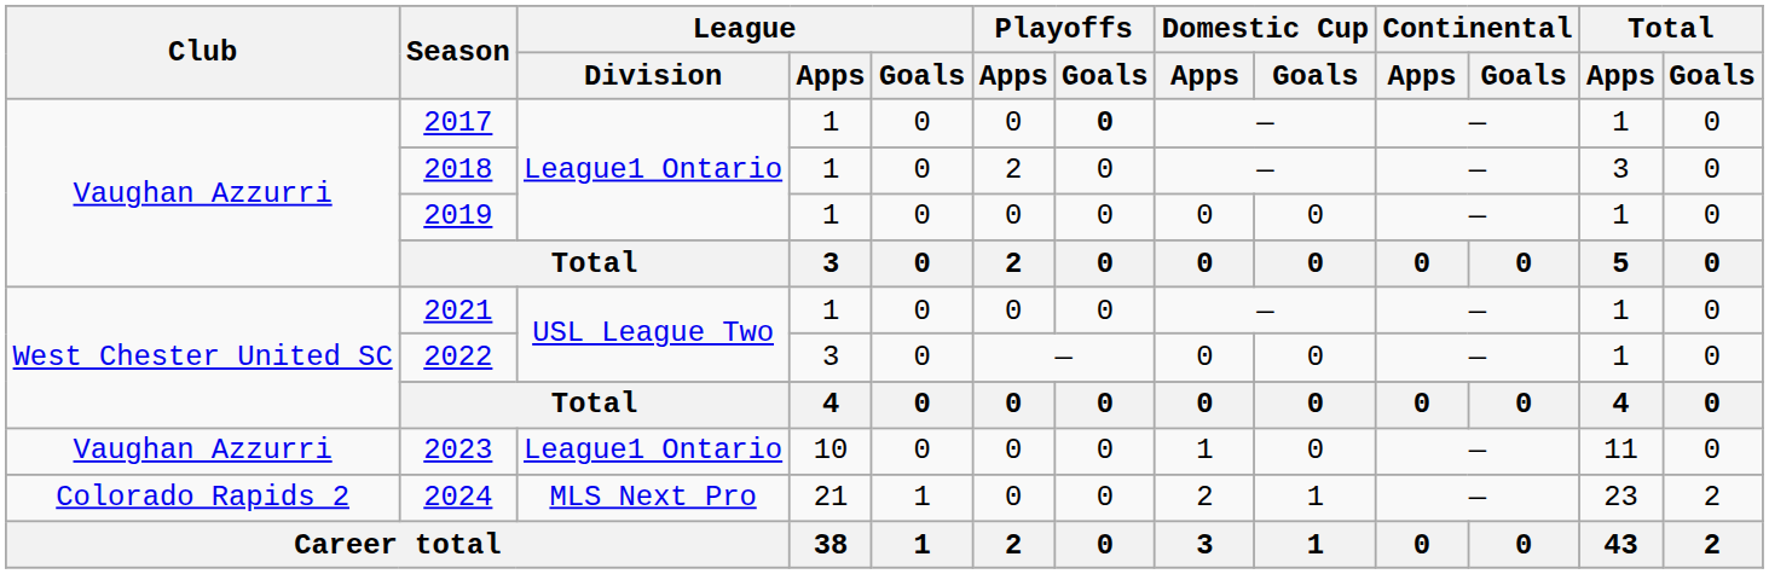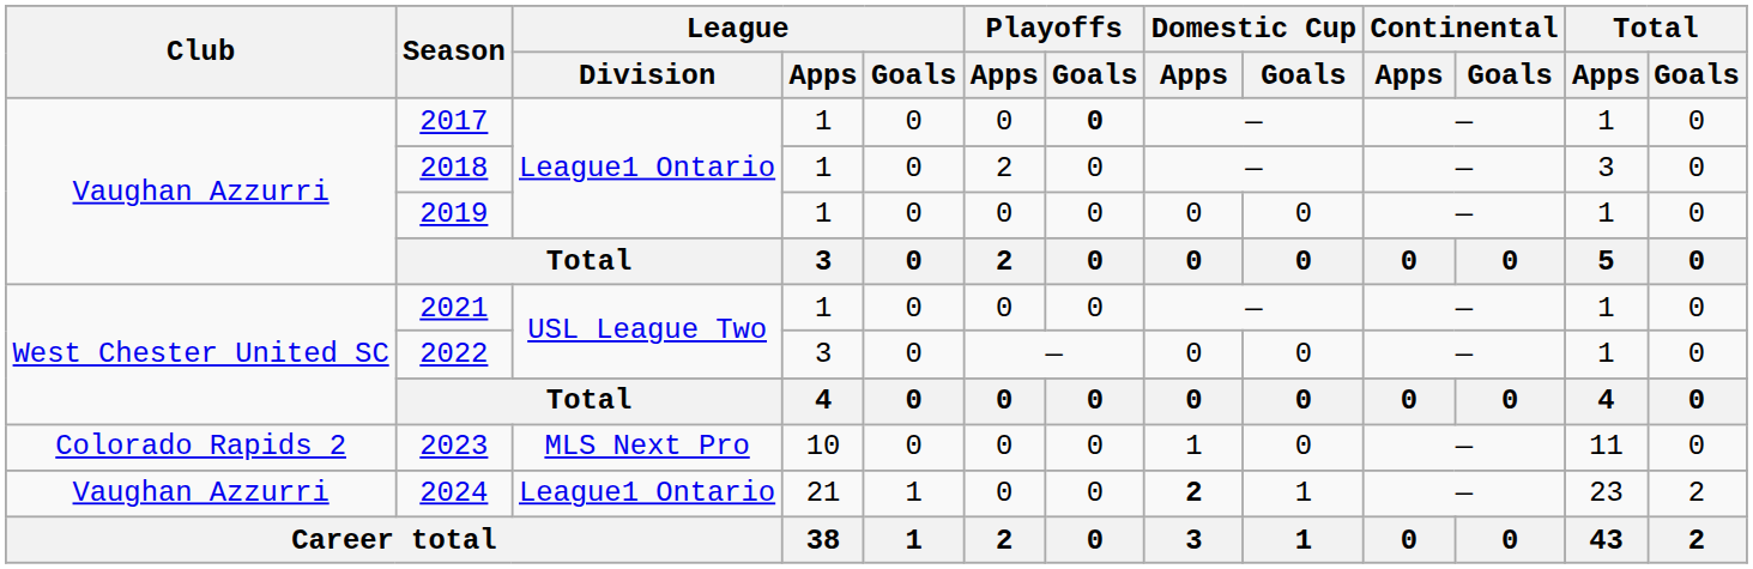2023 | Club: Vaughan Azzurri -> Colorado Rapids 2
2023 | League / Division: League1 Ontario -> MLS Next Pro
2024 | Club: Colorado Rapids 2 -> Vaughan Azzurri
2024 | League / Division: MLS Next Pro -> League1 Ontario
2024 | Domestic Cup / Apps: normal -> bold
